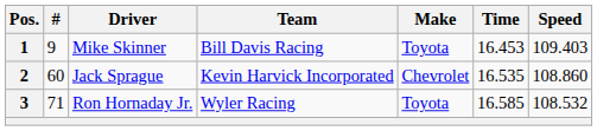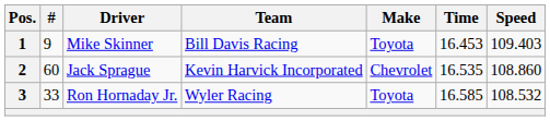3 | #: 71 -> 33
